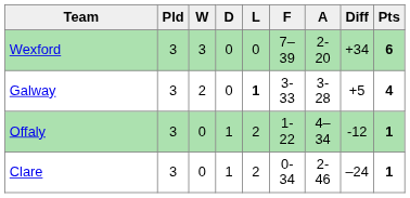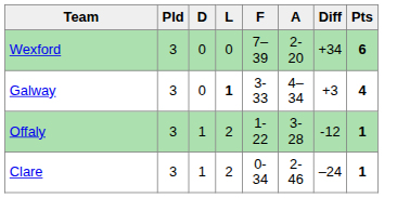- column: W | 3 | 2 | 0 | 0
Galway | A: 3-28 -> 4–34
Galway | Diff: +5 -> +3
Offaly | A: 4–34 -> 3-28
